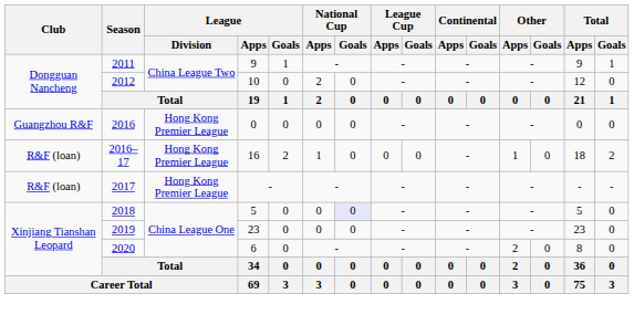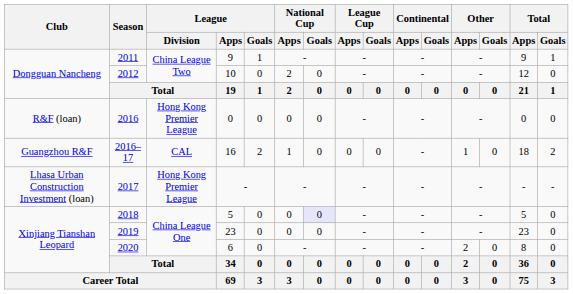2016 | Club: Guangzhou R&F -> R&F (loan)
2016–17 | Club: R&F (loan) -> Guangzhou R&F
2016–17 | League / Division: Hong Kong Premier League -> CAL
2017 | Club: R&F (loan) -> Lhasa Urban Construction Investment (loan)
